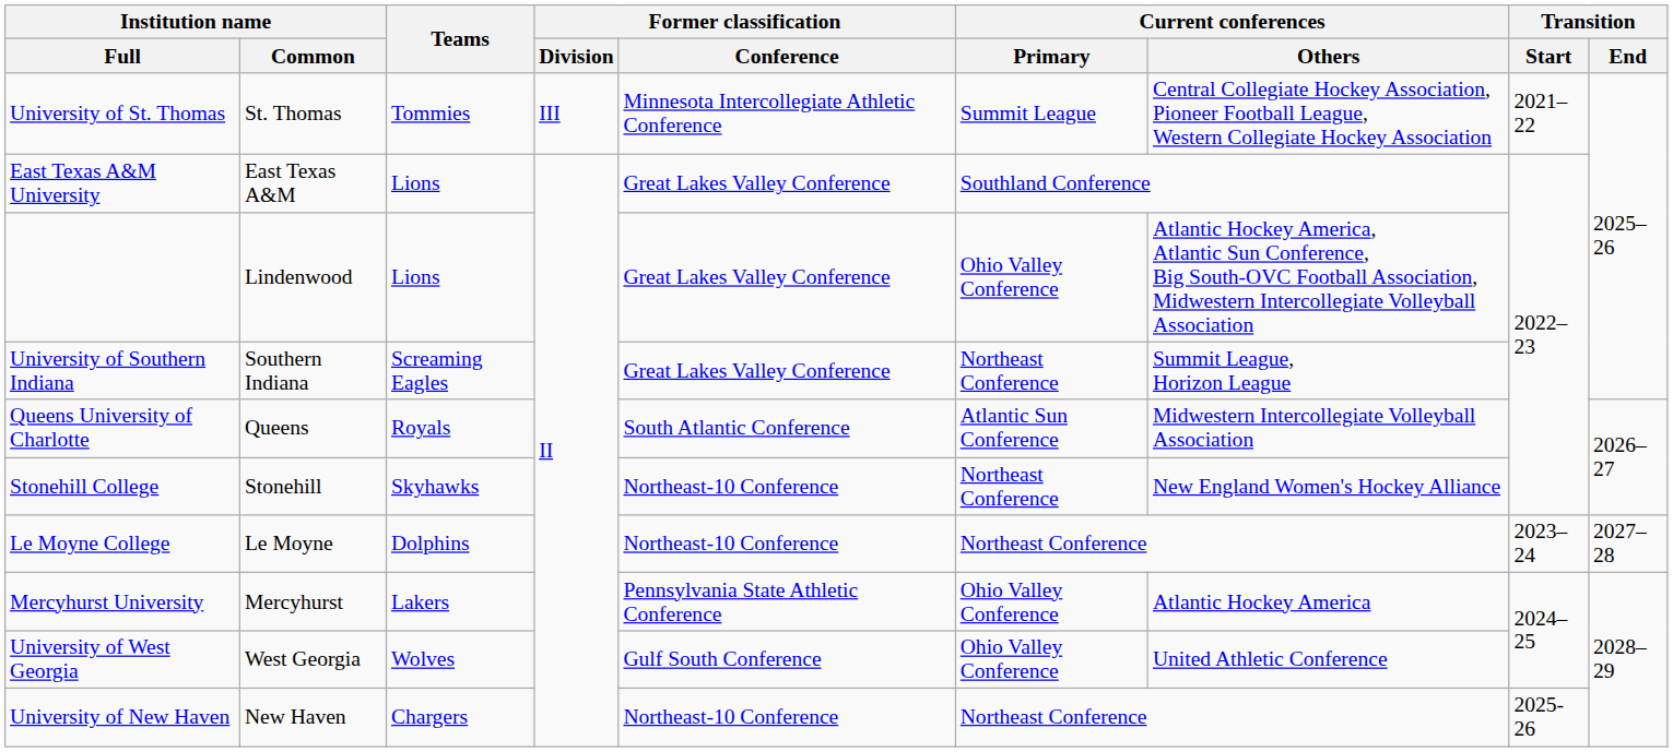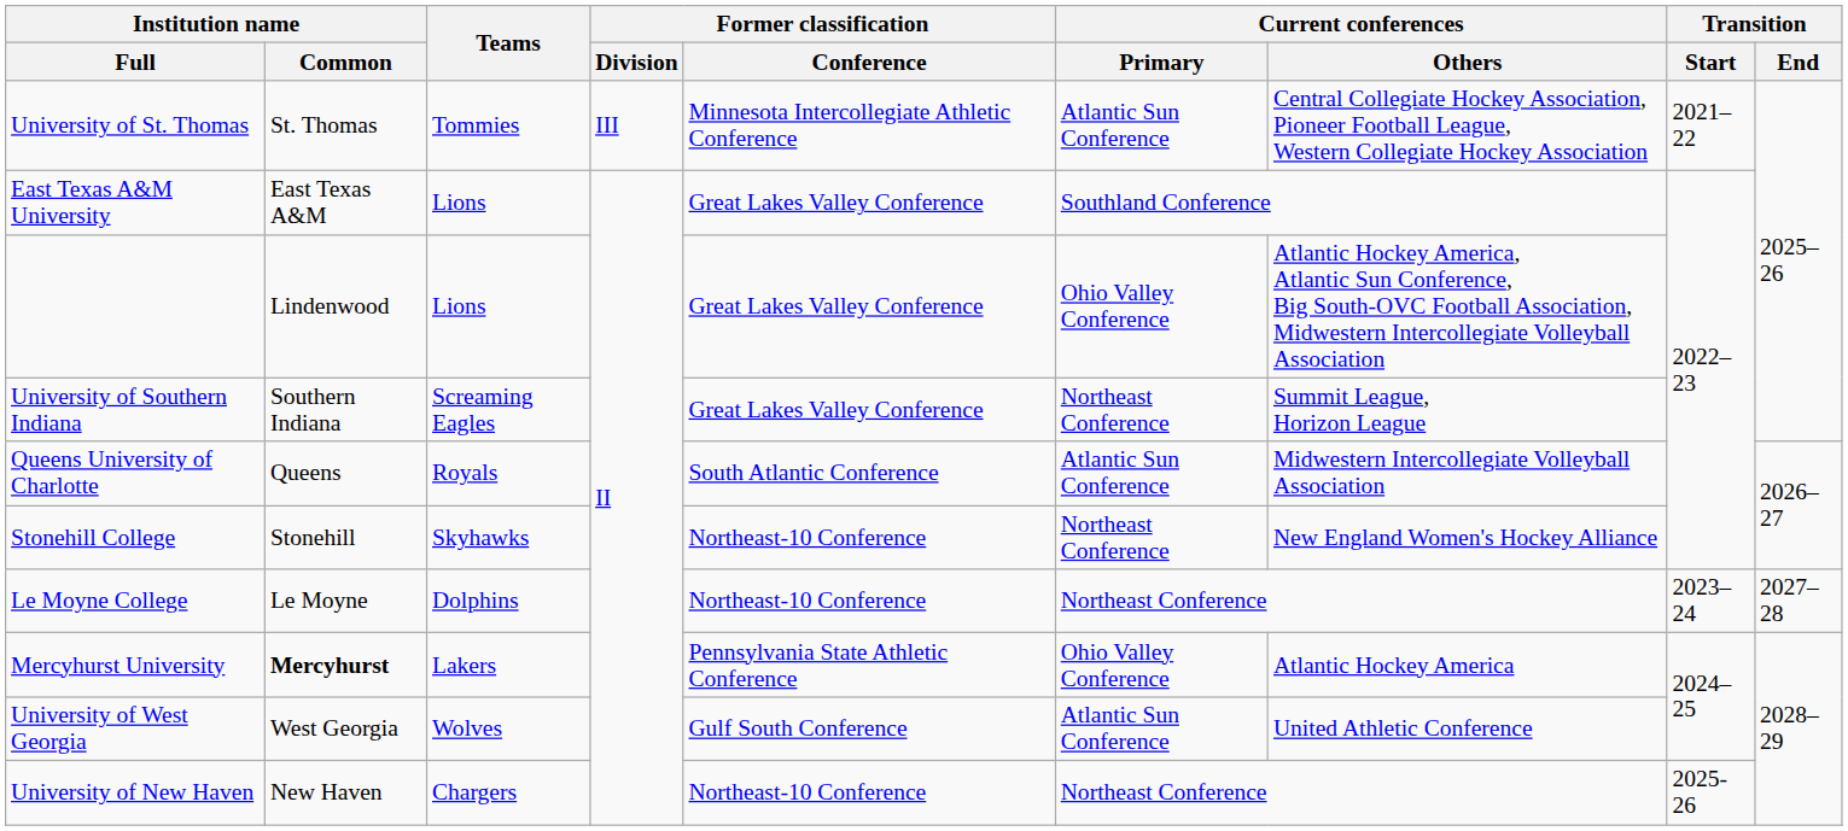University of St. Thomas | Current conferences / Primary: Summit League -> Atlantic Sun Conference
Mercyhurst University | Institution name / Common: normal -> bold
University of West Georgia | Current conferences / Primary: Ohio Valley Conference -> Atlantic Sun Conference
